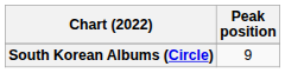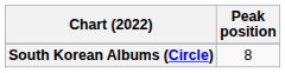South Korean Albums (Circle) | Peak position: 9 -> 8
